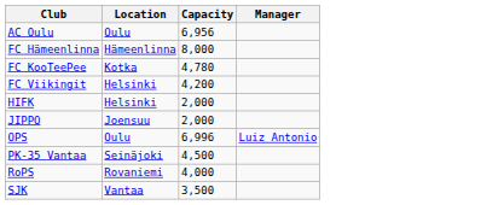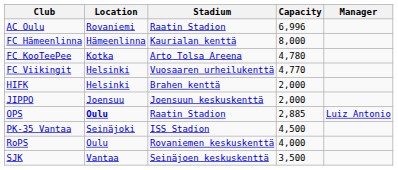+ column: Stadium | Raatin Stadion | Kaurialan kenttä | Arto Tolsa Areena | Vuosaaren urheilukenttä | Brahen kenttä | Joensuun keskuskenttä | Raatin Stadion | ISS Stadion | Rovaniemen keskuskenttä | Seinäjoen keskuskenttä
AC Oulu | Location: Oulu -> Rovaniemi
AC Oulu | Capacity: 6,956 -> 6,996
FC Viikingit | Capacity: 4,200 -> 4,770
OPS | Location: normal -> bold
OPS | Capacity: 6,996 -> 2,885
RoPS | Location: Rovaniemi -> Oulu
